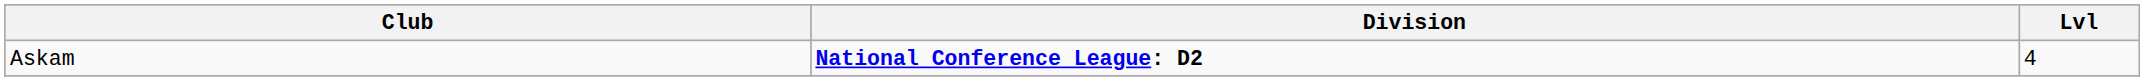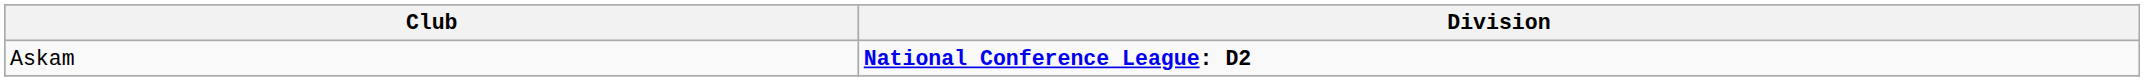- column: Lvl | 4
